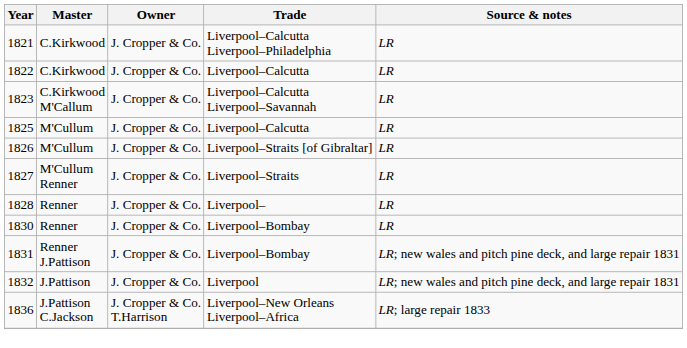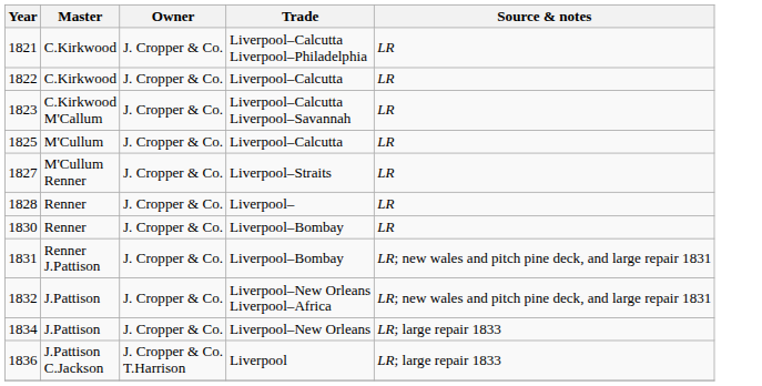- row: 1826 | M'Cullum | J. Cropper & Co. | Liverpool–Straits [of Gibraltar] | LR
1832 | Trade: Liverpool -> Liverpool–New Orleans Liverpool–Africa
+ row: 1834 | J.Pattison | J. Cropper & Co. | Liverpool–New Orleans | LR; large repair 1833
1836 | Trade: Liverpool–New Orleans Liverpool–Africa -> Liverpool
